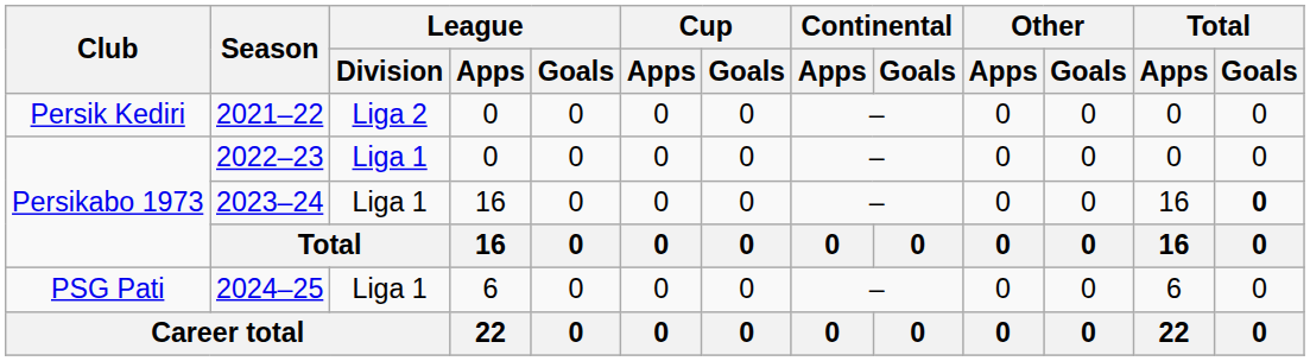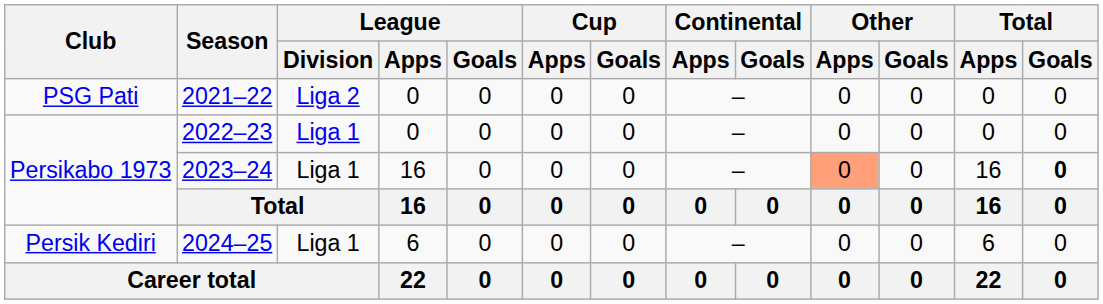2021–22 | Club: Persik Kediri -> PSG Pati
2023–24 | Other / Apps: no background -> lightsalmon background
2024–25 | Club: PSG Pati -> Persik Kediri
